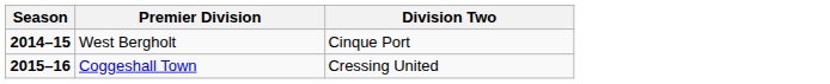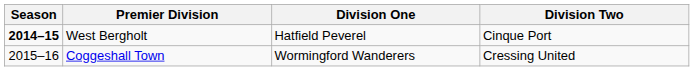+ column: Division One | Hatfield Peverel | Wormingford Wanderers
Coggeshall Town | Season: bold -> normal
